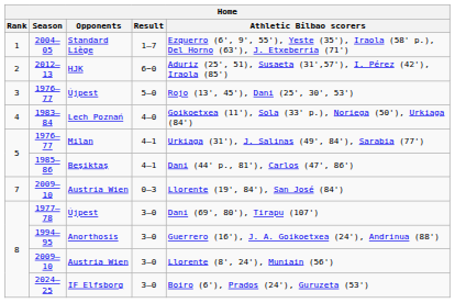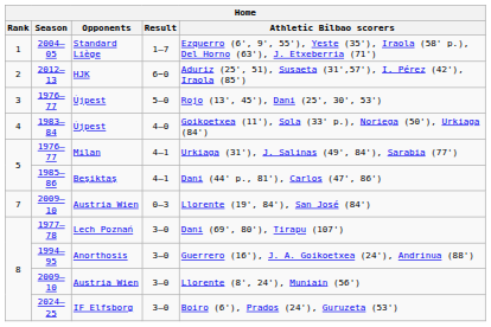1983–84 | Opponents: Lech Poznań -> Újpest
1977–78 | Opponents: Újpest -> Lech Poznań
